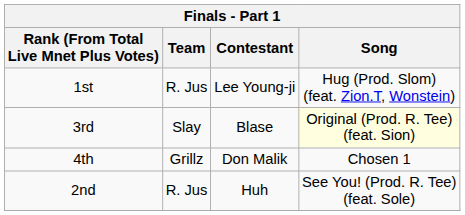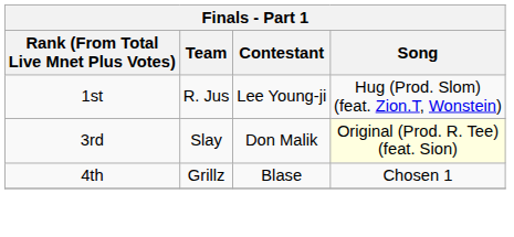3rd | Contestant: Blase -> Don Malik
4th | Contestant: Don Malik -> Blase
- row: 2nd | R. Jus | Huh | See You! (Prod. R. Tee) (feat. Sole)
